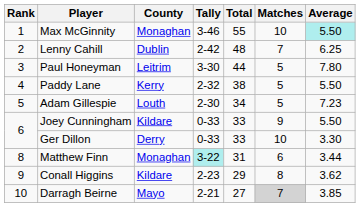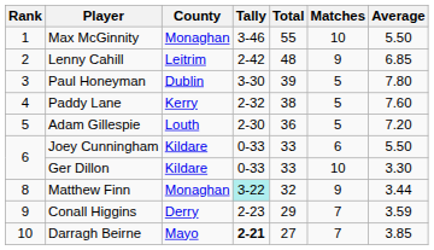Max McGinnity | Average: paleturquoise background -> no background
Lenny Cahill | County: Dublin -> Leitrim
Lenny Cahill | Matches: 7 -> 9
Lenny Cahill | Average: 6.25 -> 6.85
Paul Honeyman | County: Leitrim -> Dublin
Paul Honeyman | Total: 44 -> 39
Paddy Lane | Average: 5.50 -> 7.60
Adam Gillespie | Total: 34 -> 36
Adam Gillespie | Average: 7.23 -> 7.20
Joey Cunningham | Matches: 9 -> 6
Ger Dillon | County: Derry -> Kildare
Matthew Finn | Total: 31 -> 32
Matthew Finn | Matches: 6 -> 9
Conall Higgins | County: Kildare -> Derry
Conall Higgins | Matches: 8 -> 7
Conall Higgins | Average: 3.62 -> 3.59
Darragh Beirne | Tally: normal -> bold
Darragh Beirne | Matches: lightgrey background -> no background
